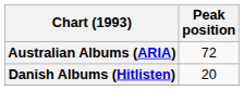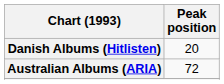rows swapped: Australian Albums (ARIA) <-> Danish Albums (Hitlisten)
